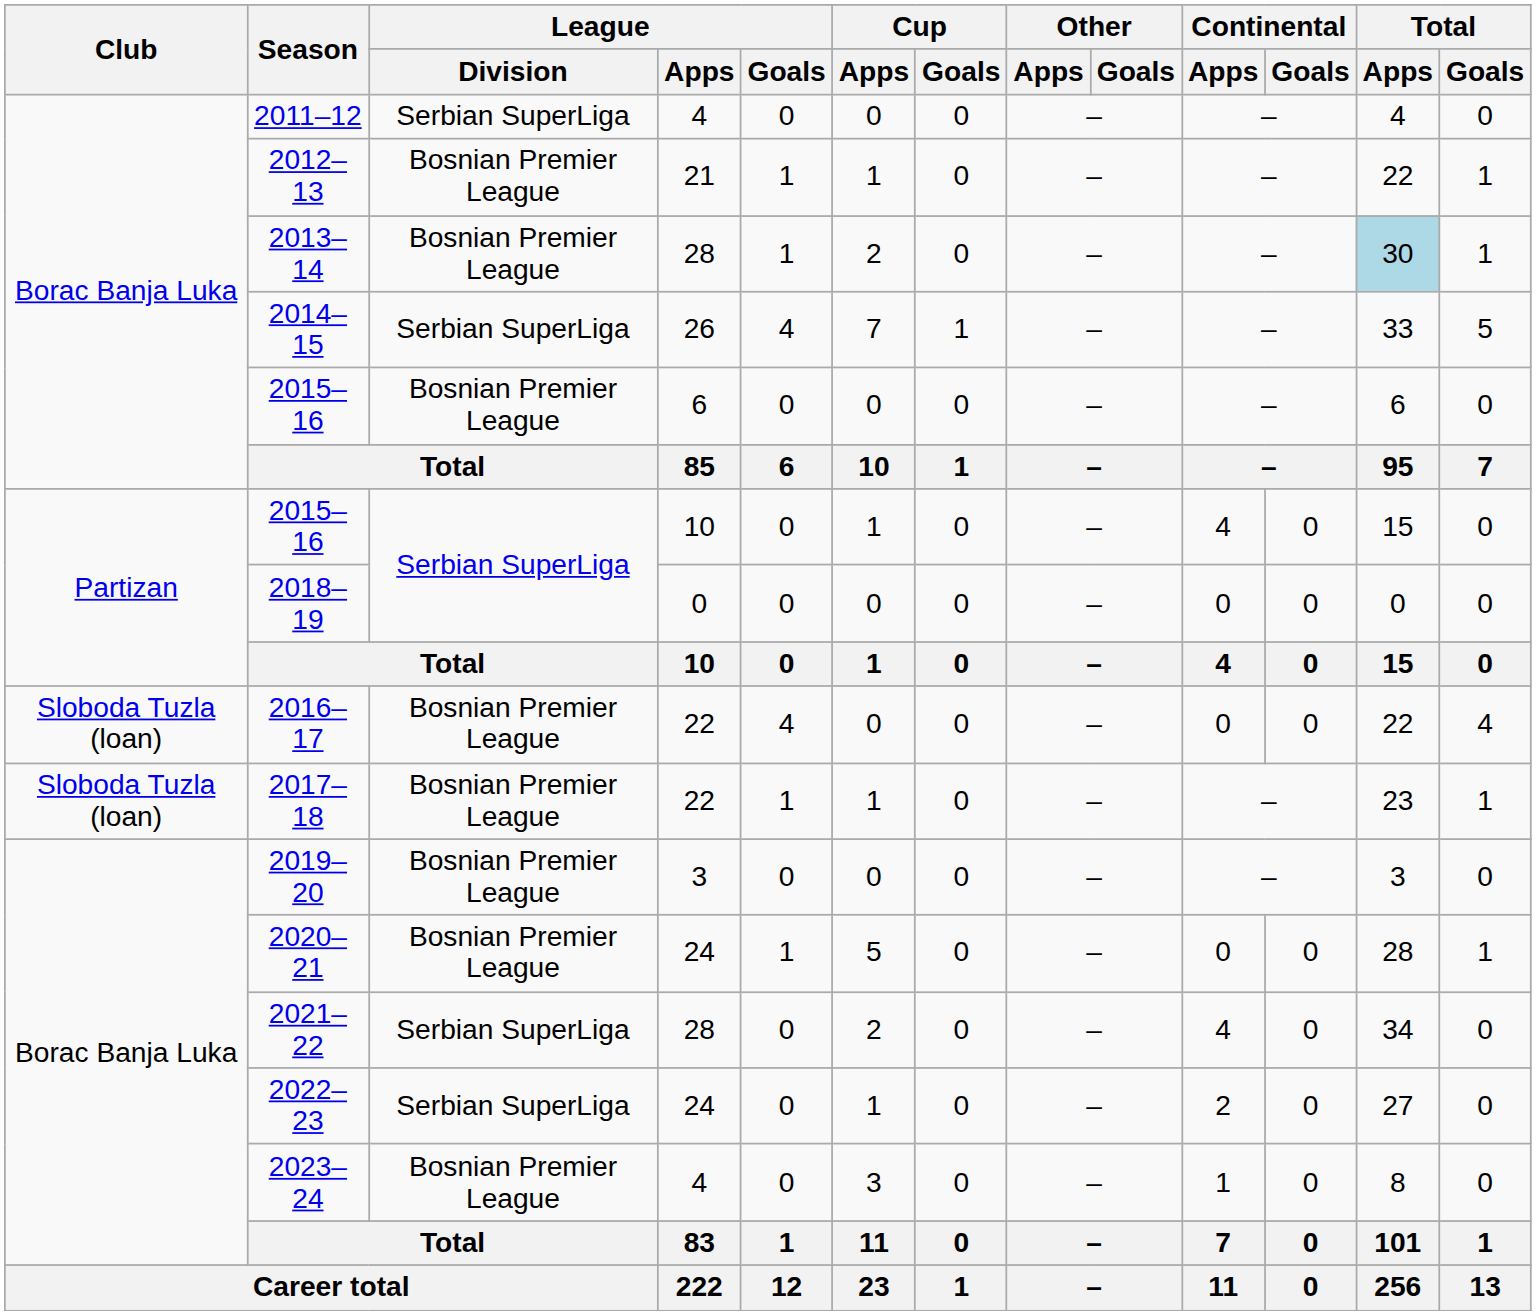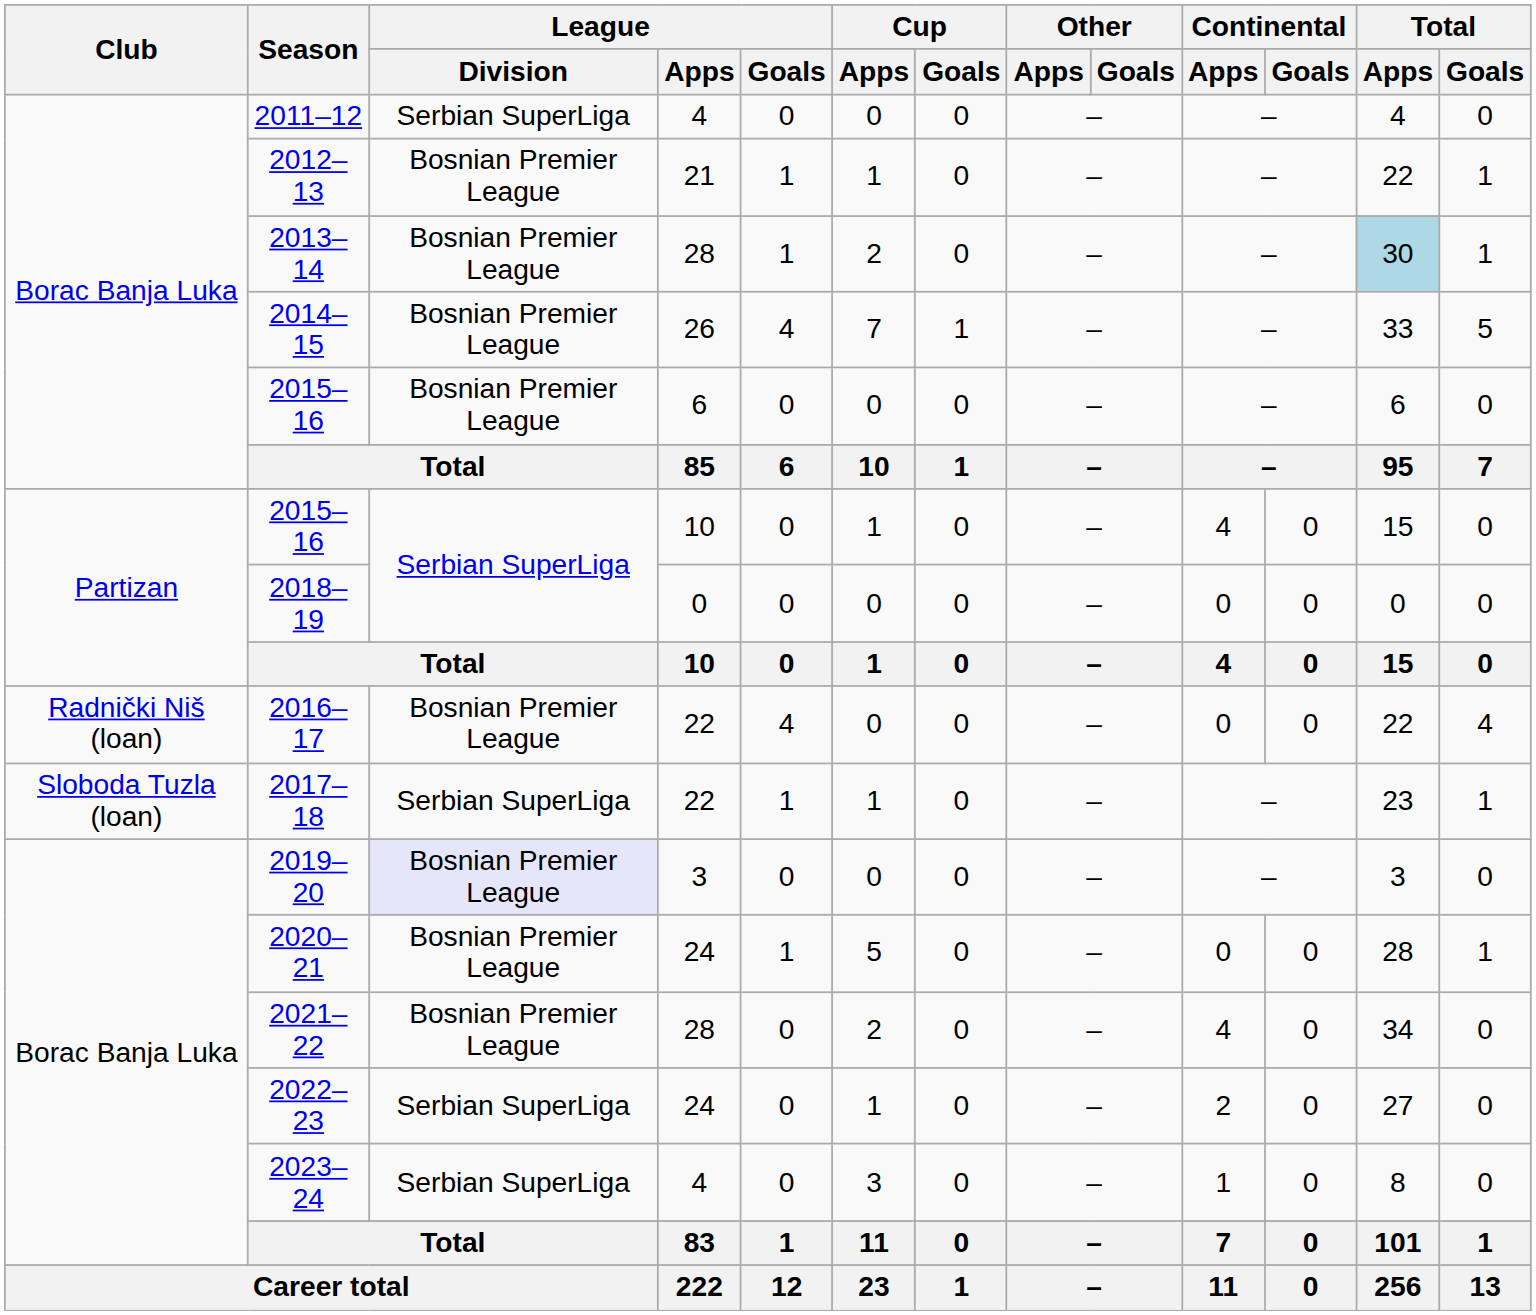2014–15 | League / Division: Serbian SuperLiga -> Bosnian Premier League
2016–17 | Club: Sloboda Tuzla (loan) -> Radnički Niš (loan)
2017–18 | League / Division: Bosnian Premier League -> Serbian SuperLiga
2019–20 | League / Division: no background -> lavender background
2021–22 | League / Division: Serbian SuperLiga -> Bosnian Premier League
2023–24 | League / Division: Bosnian Premier League -> Serbian SuperLiga
